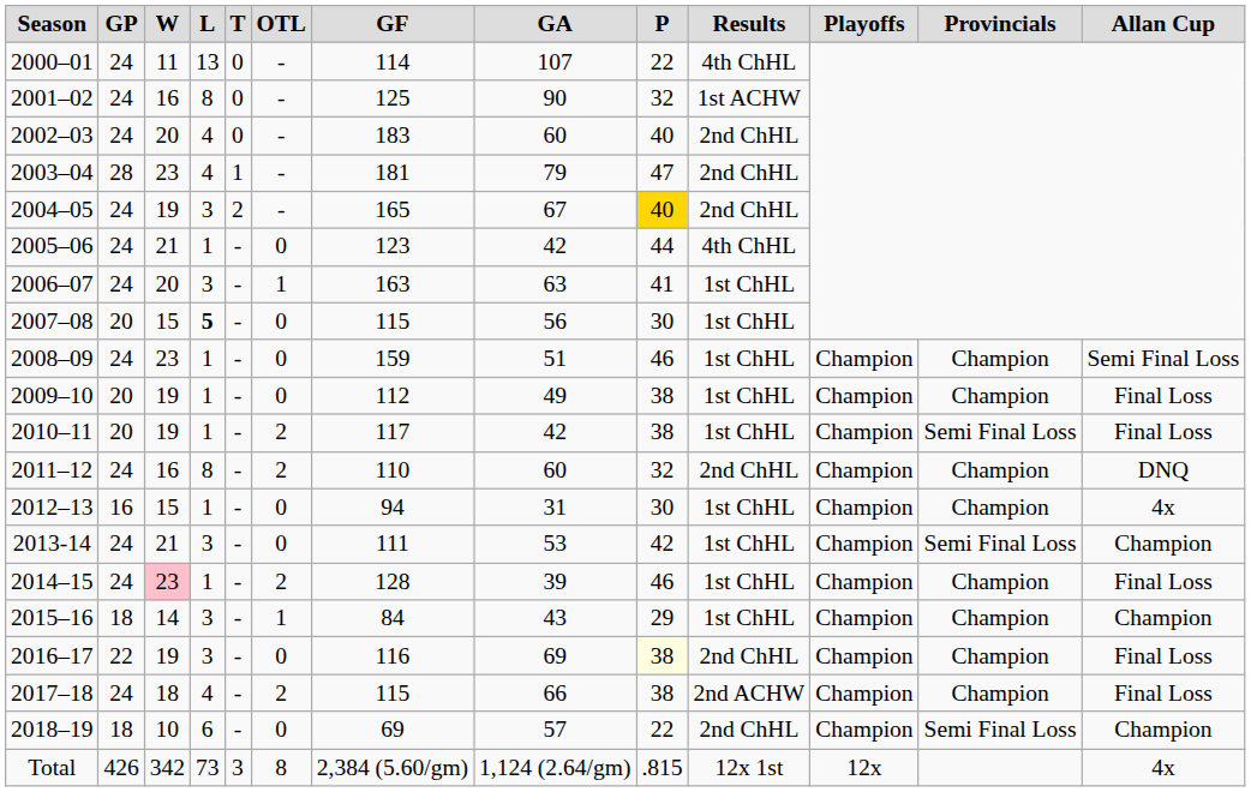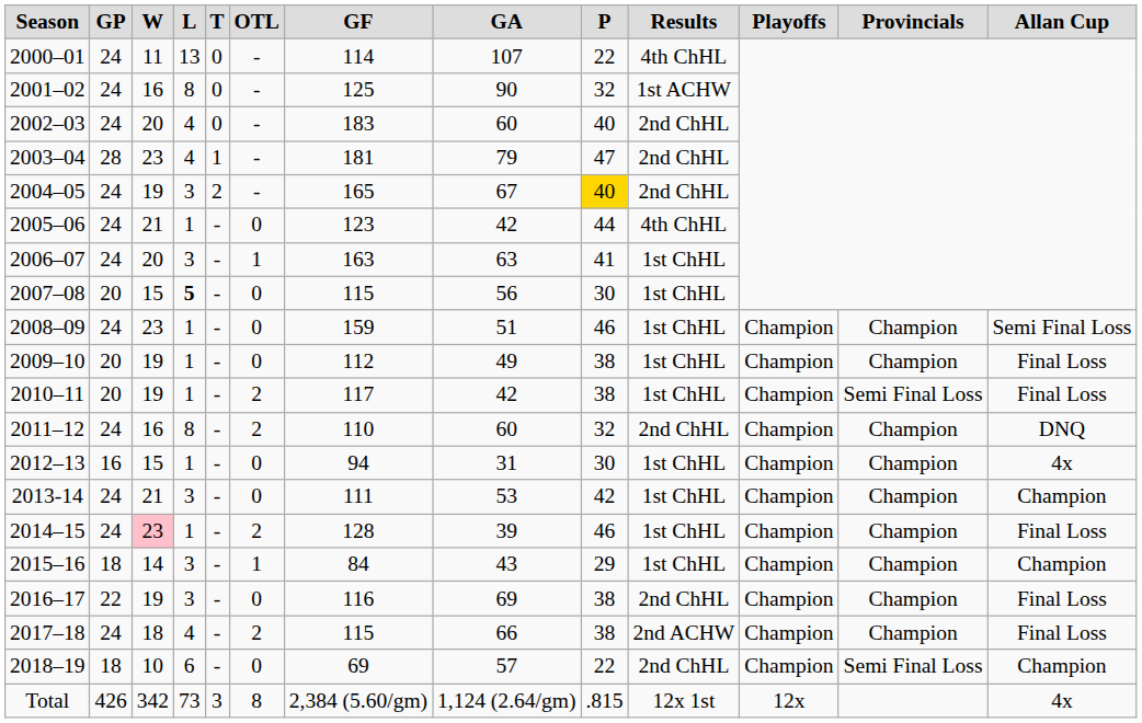2013-14 | Provincials: Semi Final Loss -> Champion
2016–17 | P: lightyellow background -> no background
